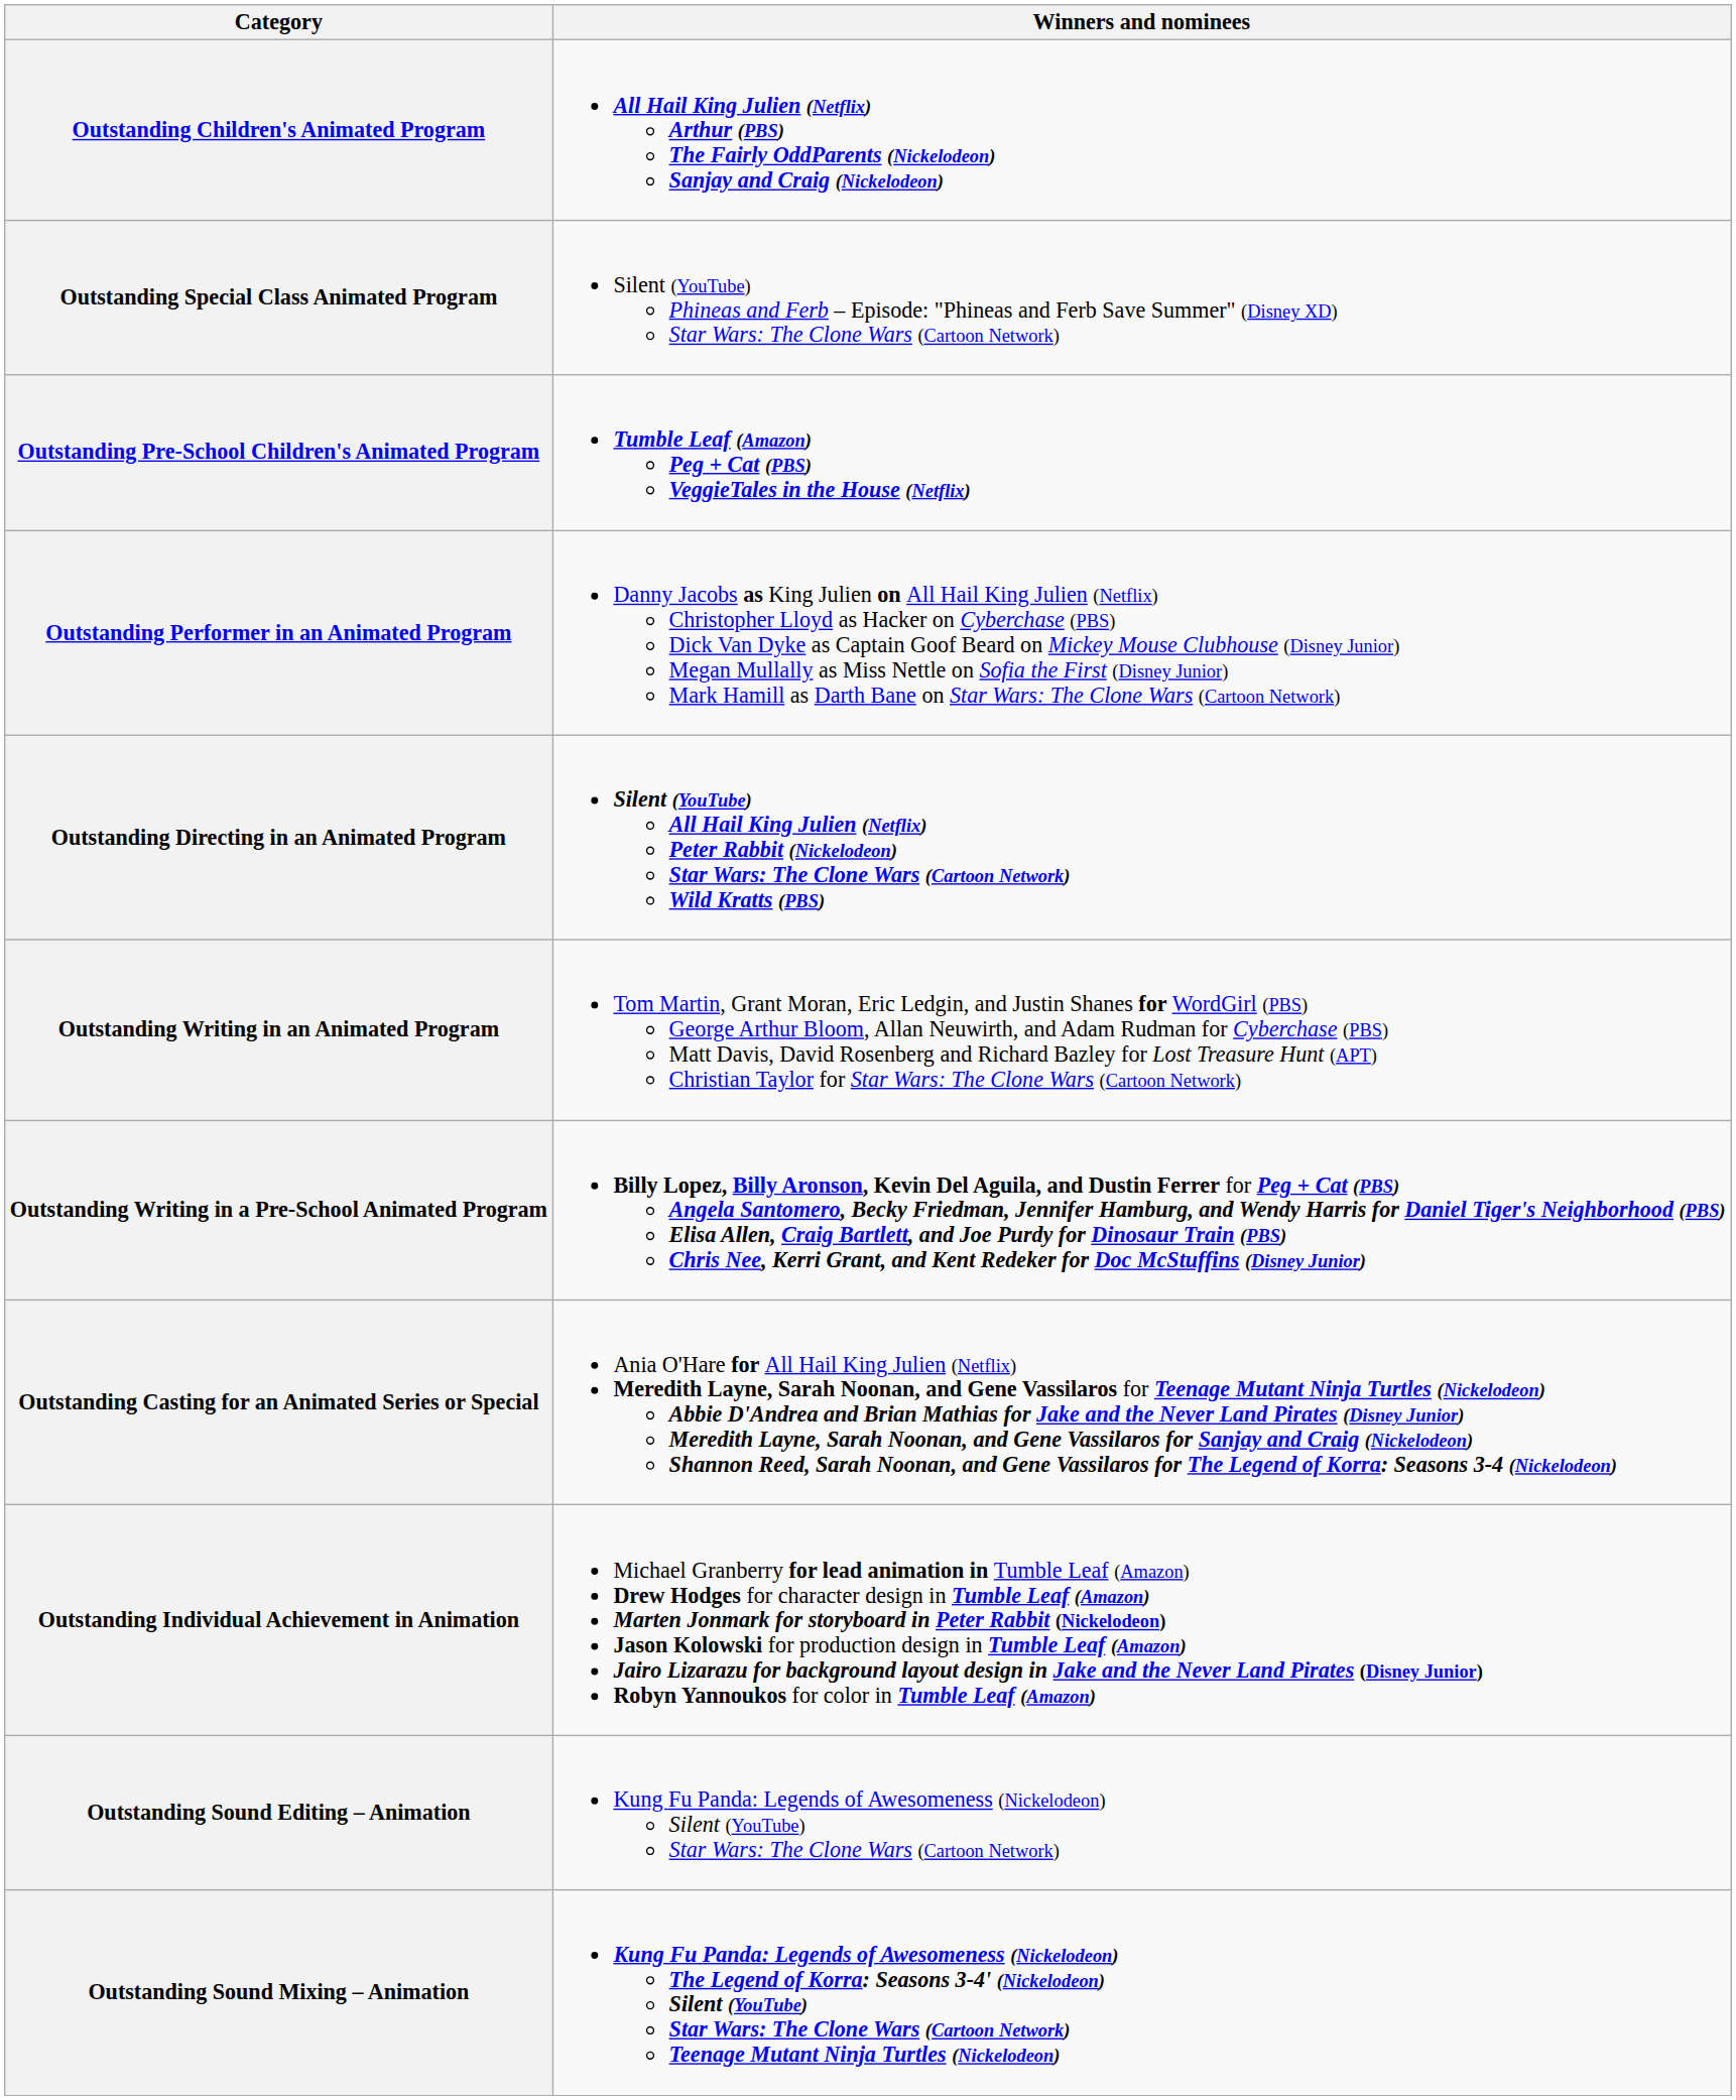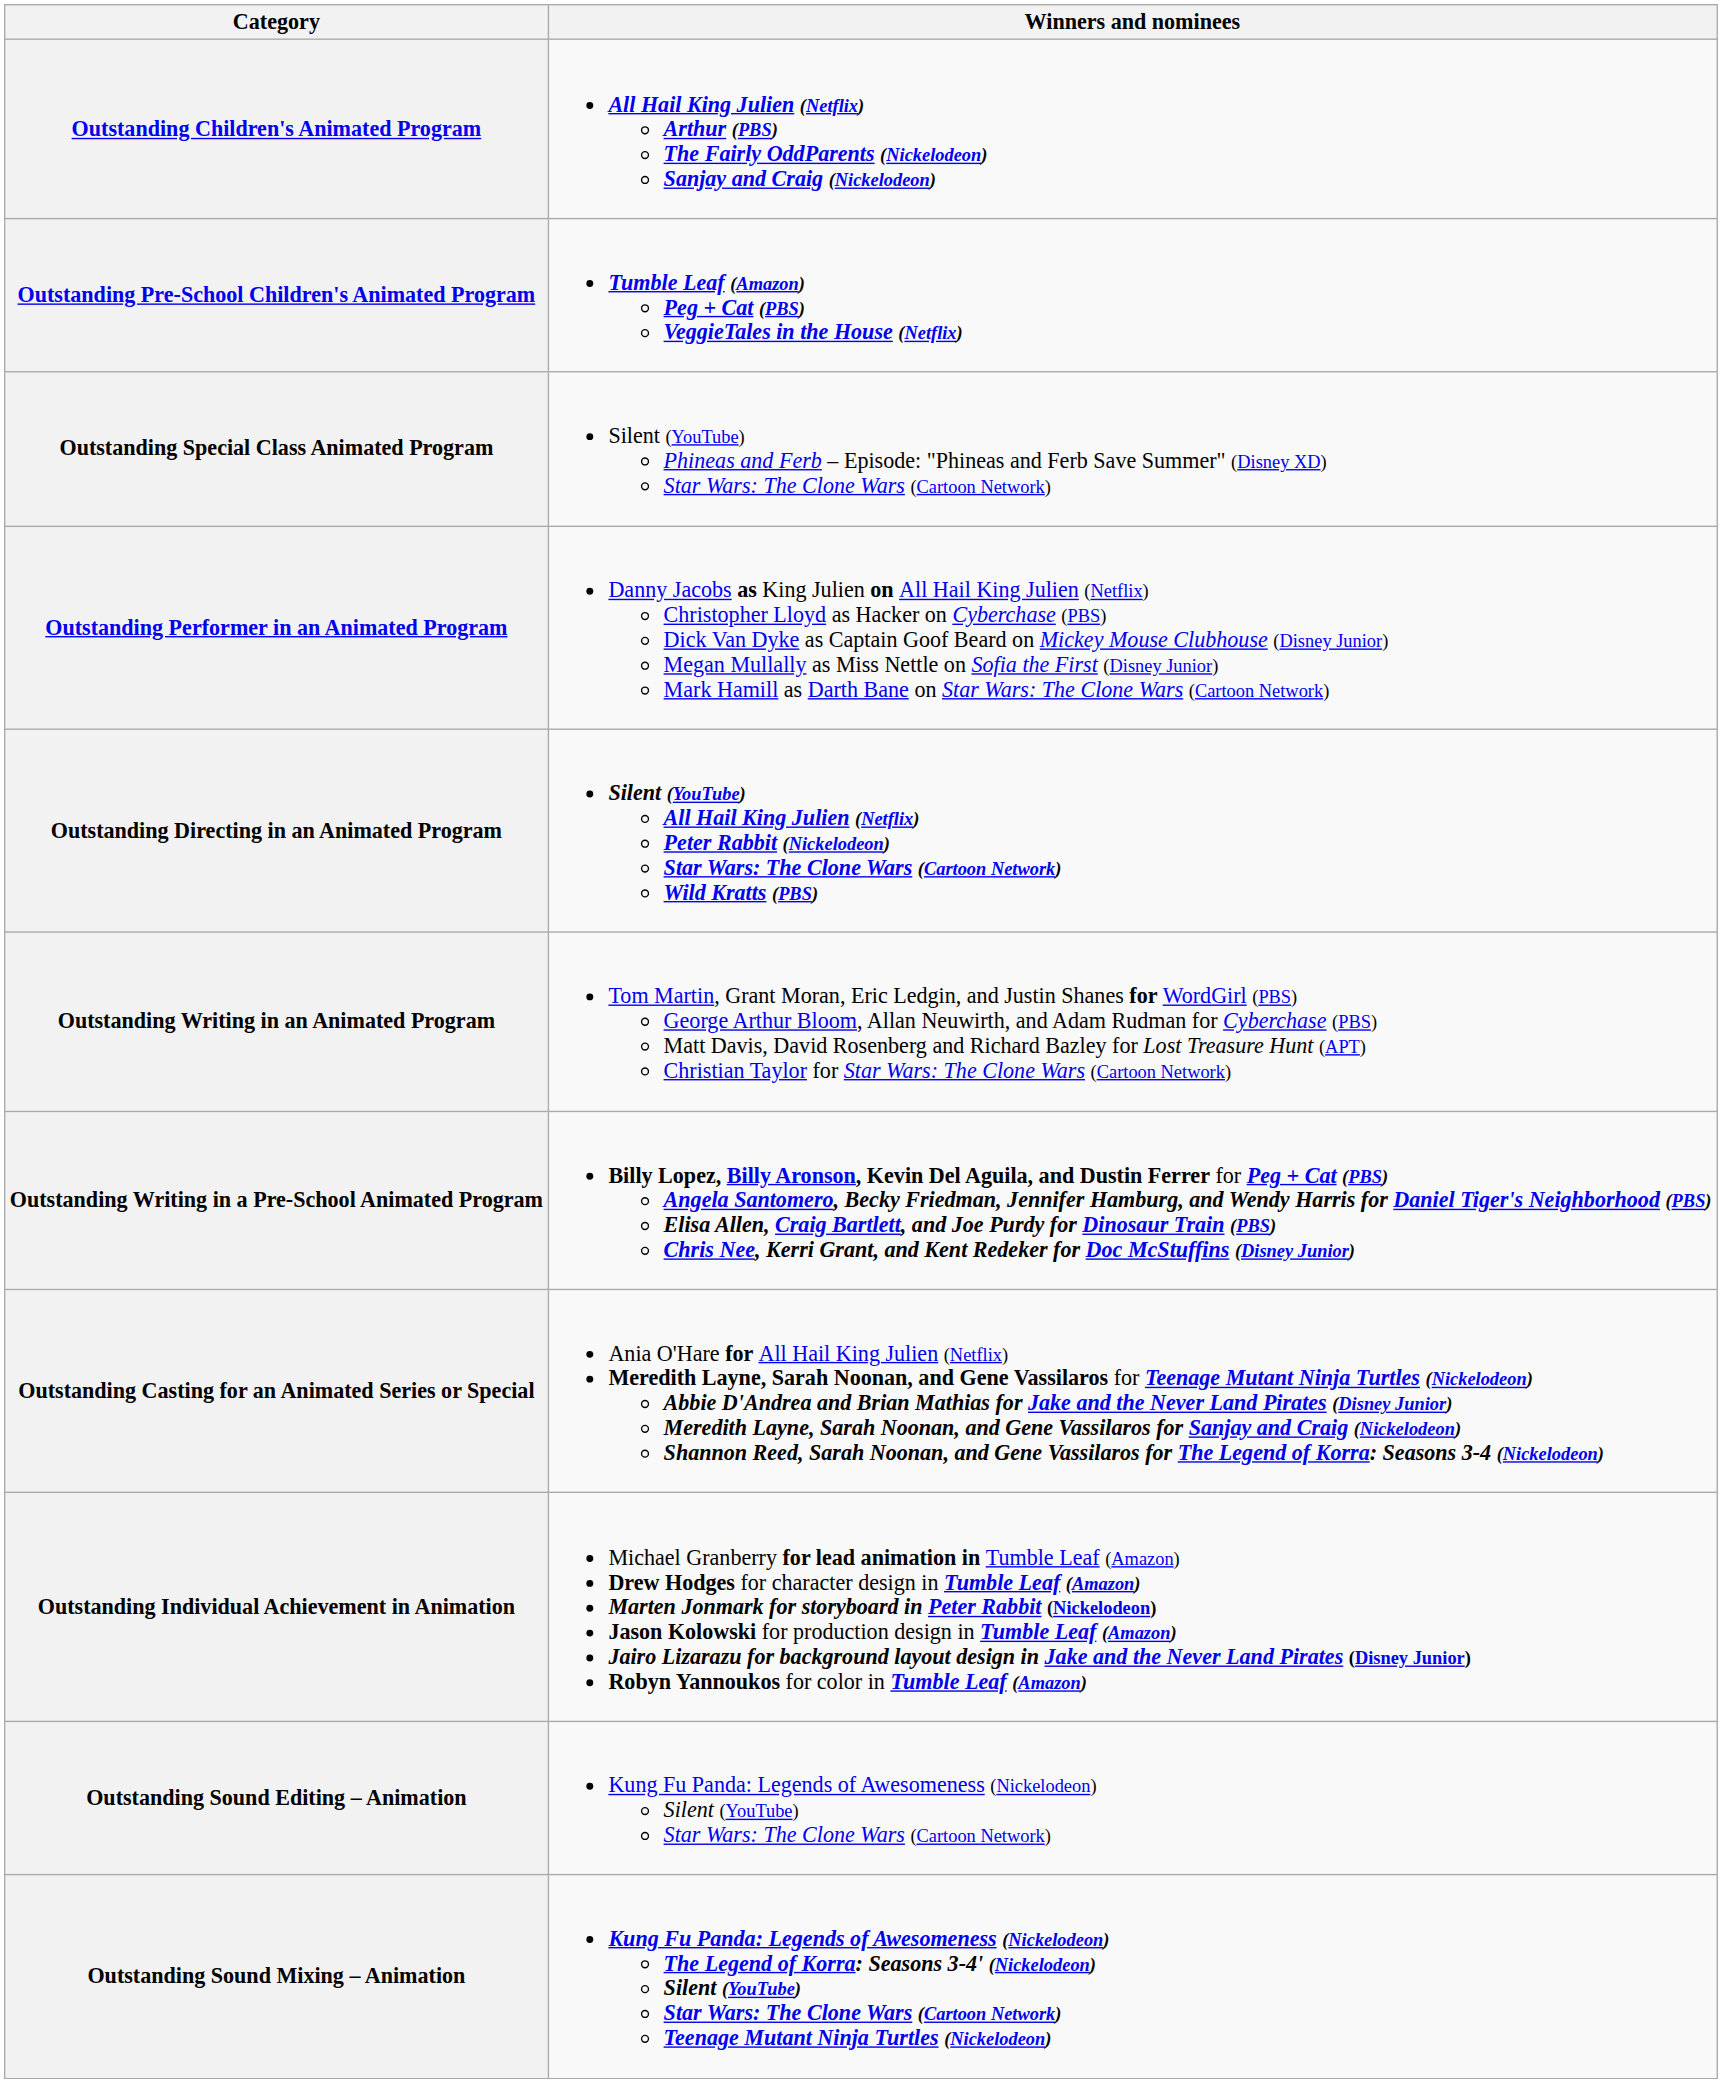rows swapped: Outstanding Special Class Animated Program <-> Outstanding Pre-School Children's Animated Program
